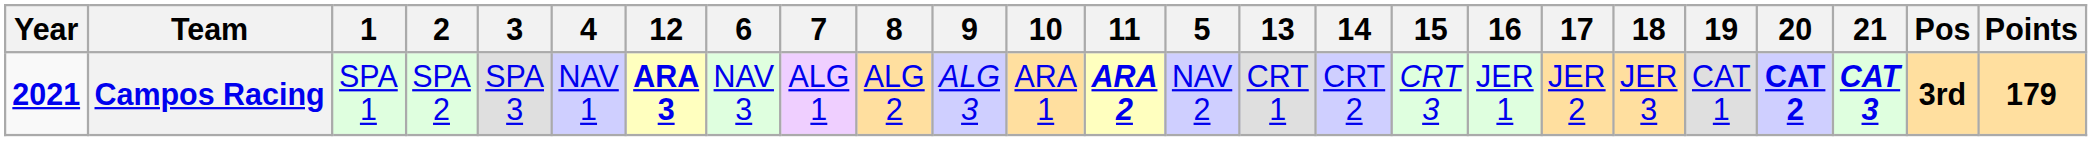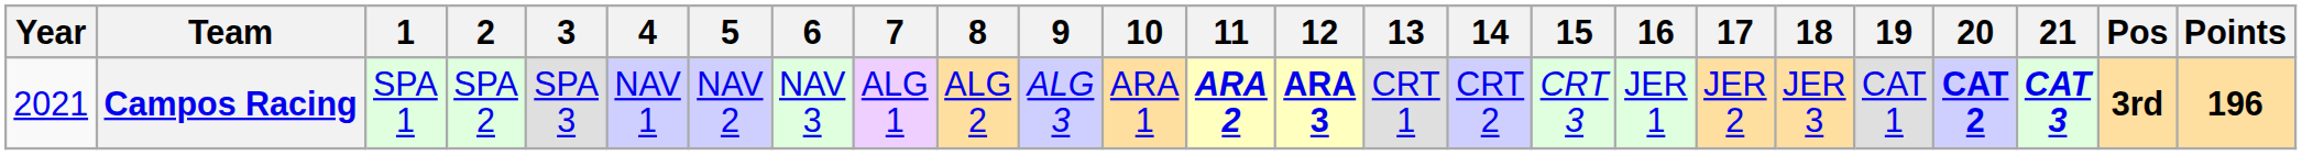columns swapped: 5 <-> 12
Campos Racing | Year: bold -> normal
Campos Racing | Points: 179 -> 196
